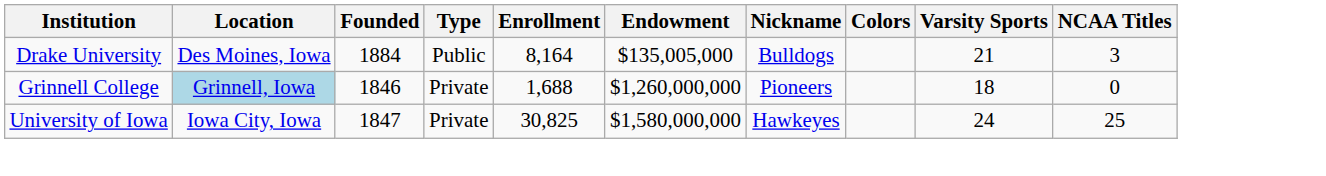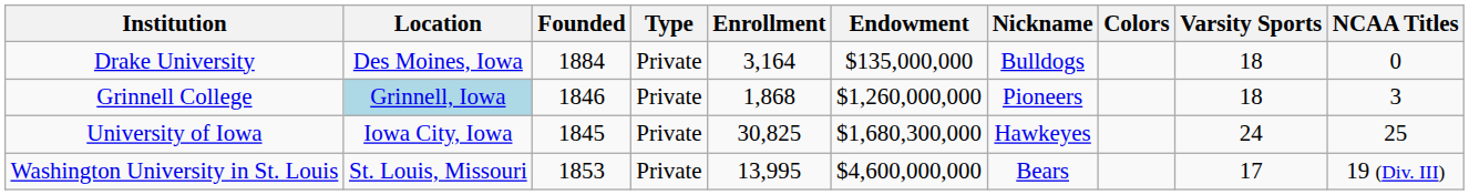Drake University | Type: Public -> Private
Drake University | Enrollment: 8,164 -> 3,164
Drake University | Endowment: $135,005,000 -> $135,000,000
Drake University | Varsity Sports: 21 -> 18
Drake University | NCAA Titles: 3 -> 0
Grinnell College | Enrollment: 1,688 -> 1,868
Grinnell College | NCAA Titles: 0 -> 3
University of Iowa | Founded: 1847 -> 1845
University of Iowa | Endowment: $1,580,000,000 -> $1,680,300,000
+ row: Washington University in St. Louis | St. Louis, Missouri | 1853 | Private | 13,995 | $4,600,000,000 | Bears | 17 | 19 (Div. III)
